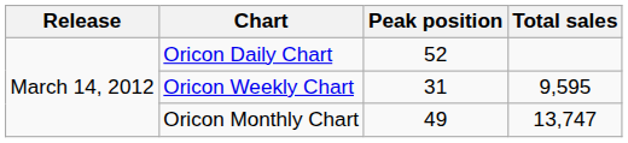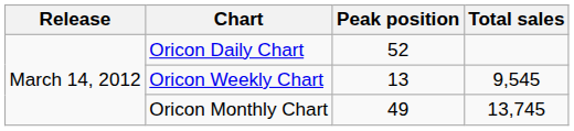Oricon Weekly Chart | Peak position: 31 -> 13
Oricon Weekly Chart | Total sales: 9,595 -> 9,545
Oricon Monthly Chart | Total sales: 13,747 -> 13,745
